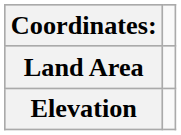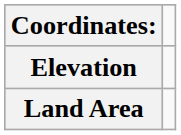rows swapped: Elevation <-> Land Area
